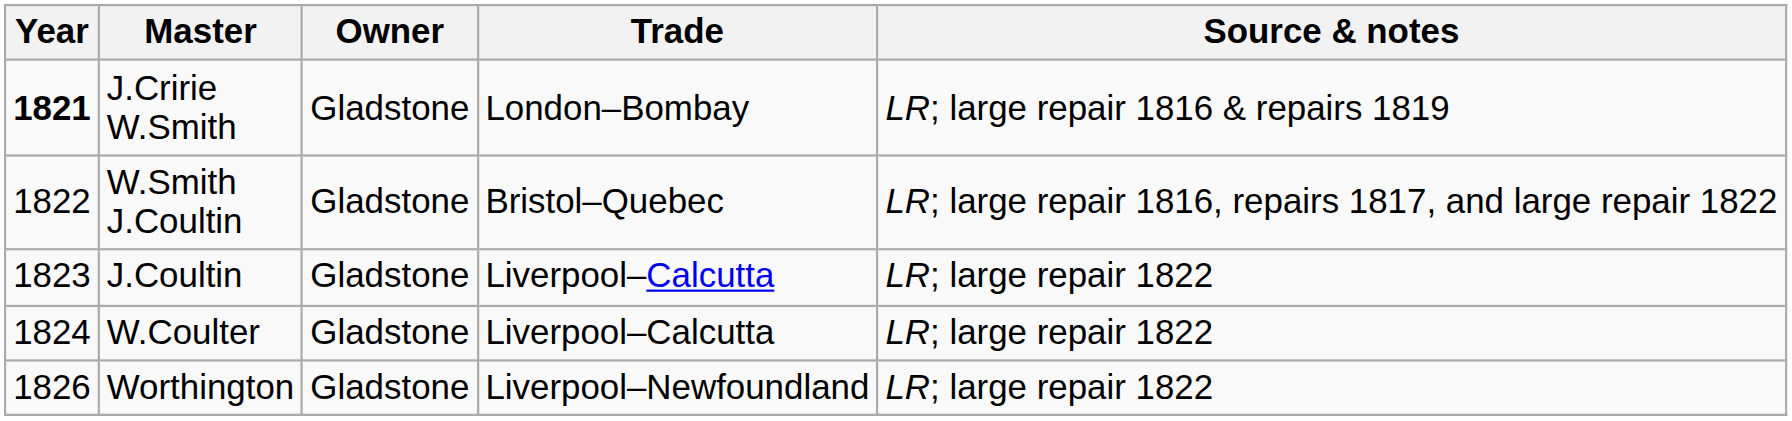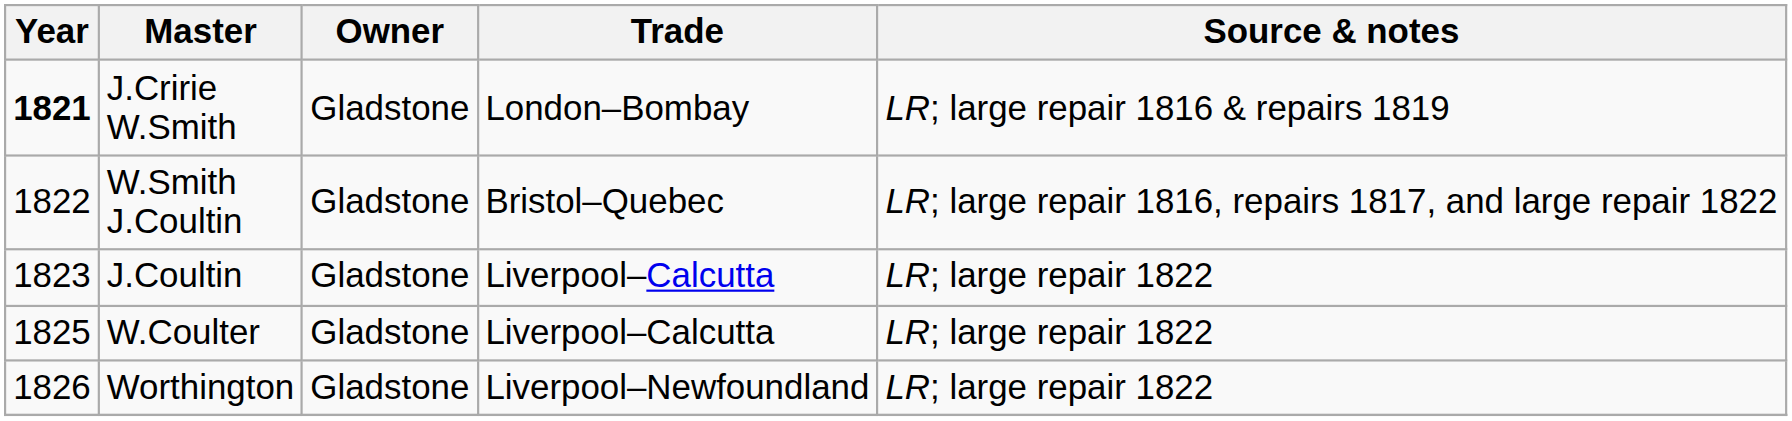W.Coulter | Year: 1824 -> 1825
